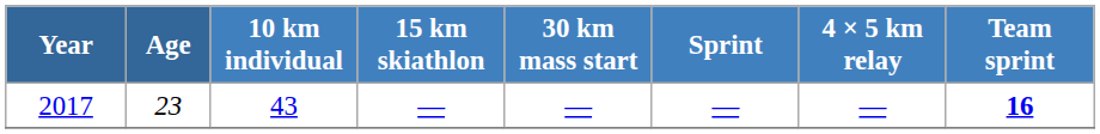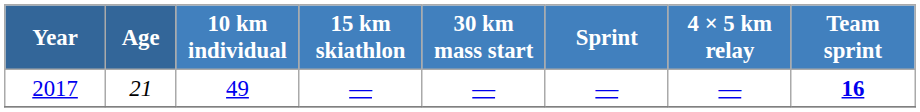2017 | Age: 23 -> 21
2017 | 10 km individual: 43 -> 49
